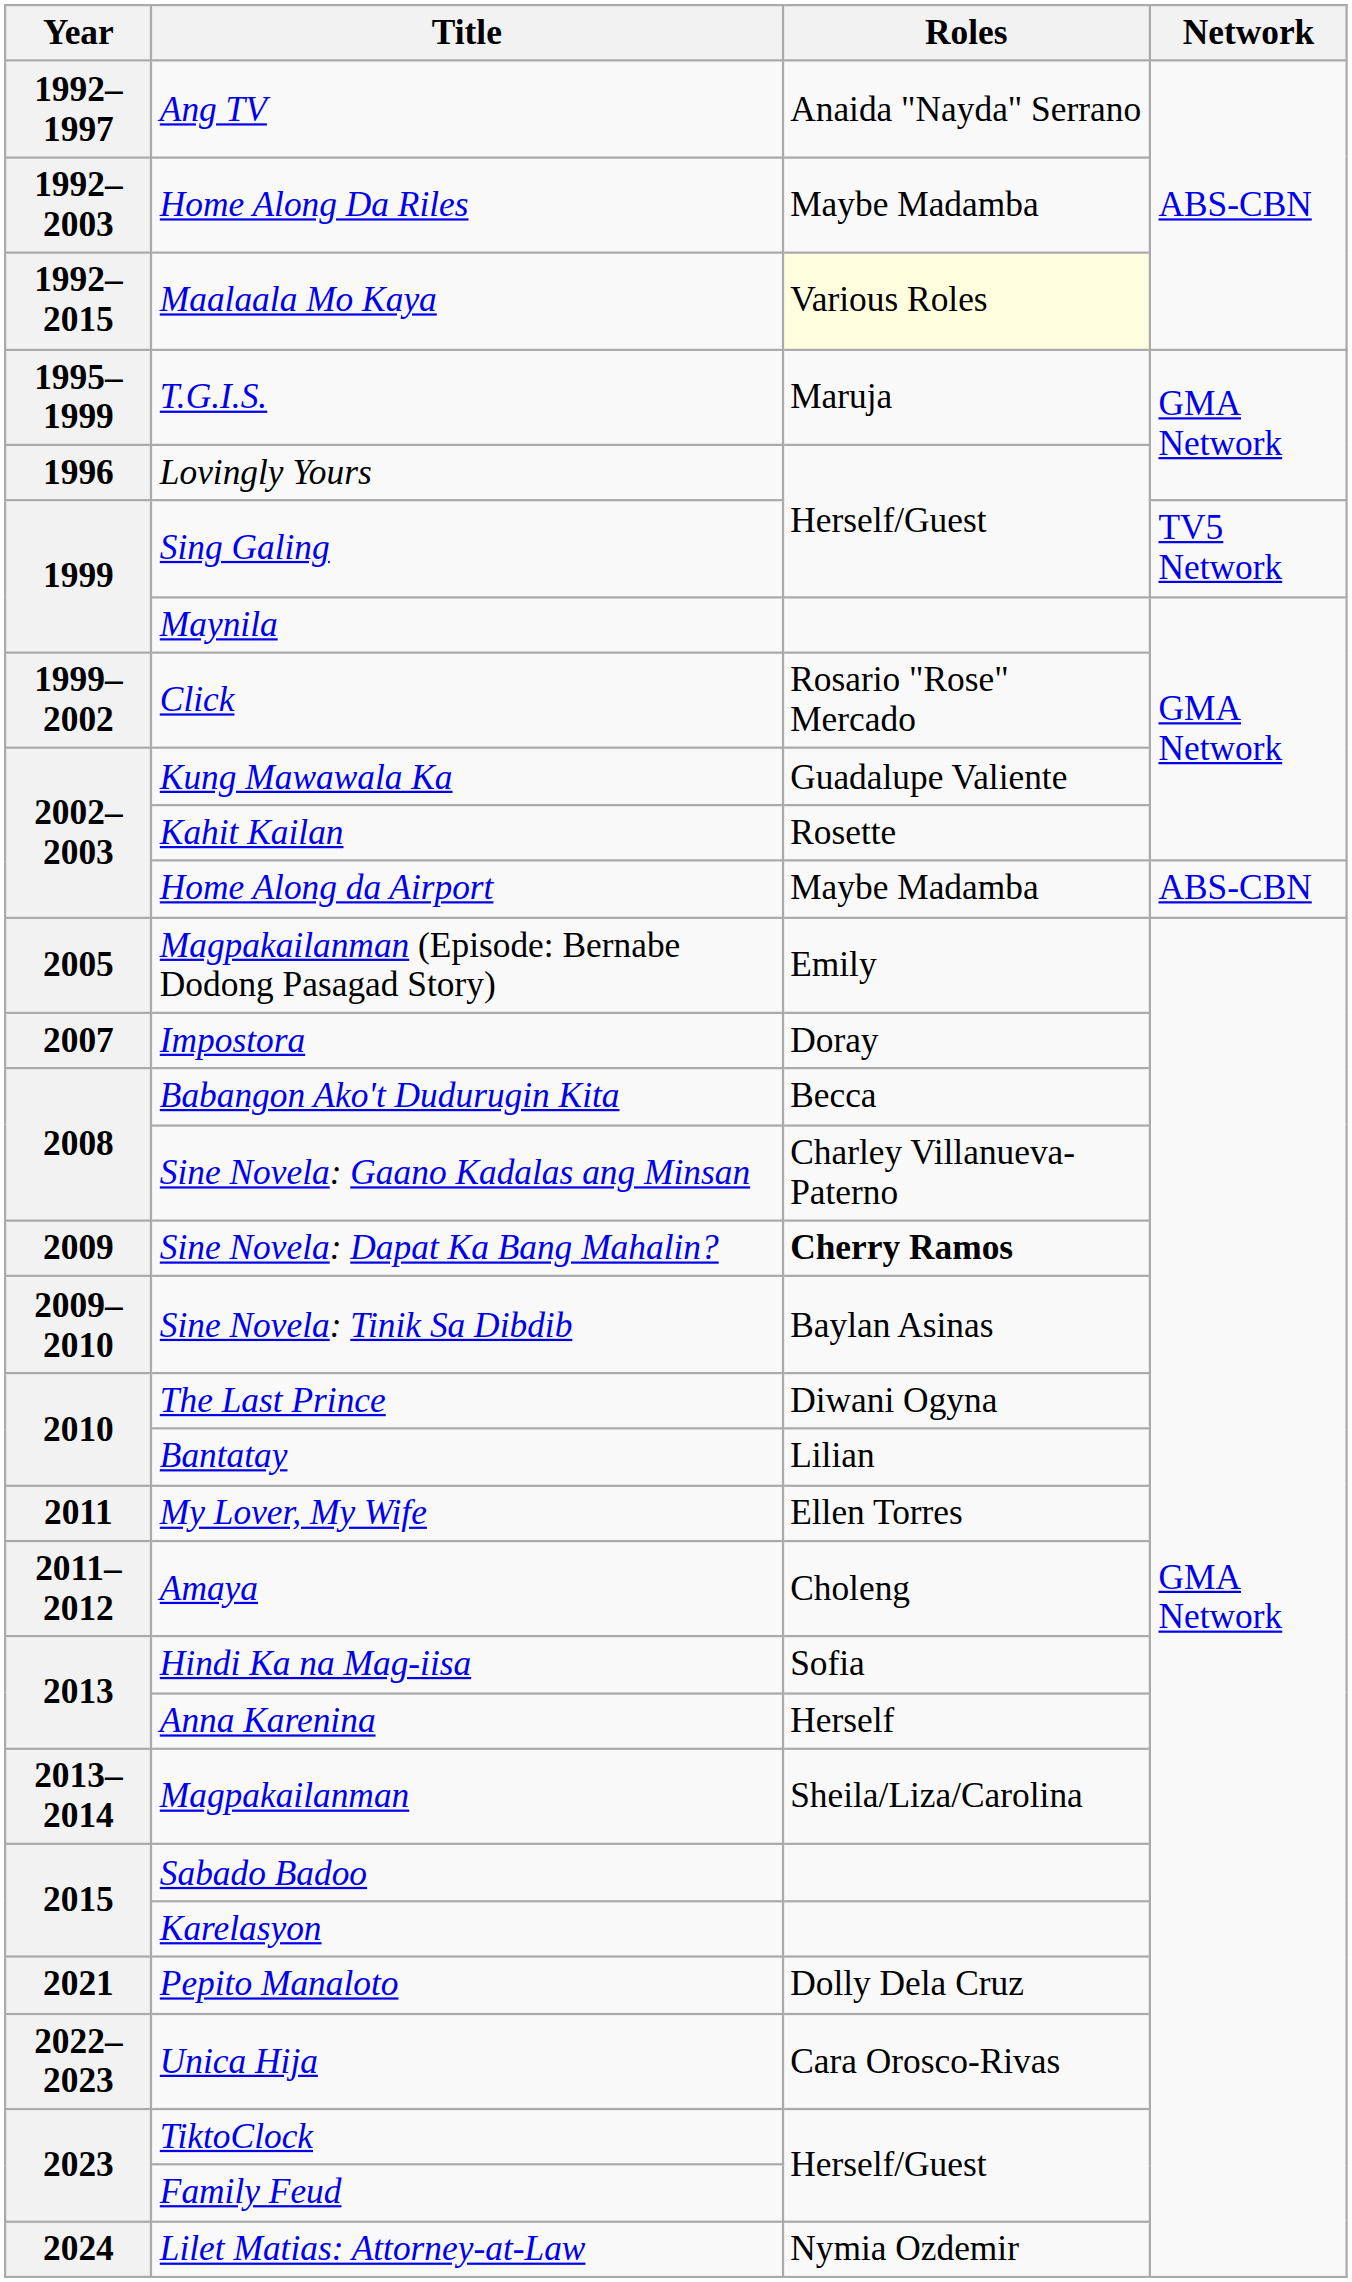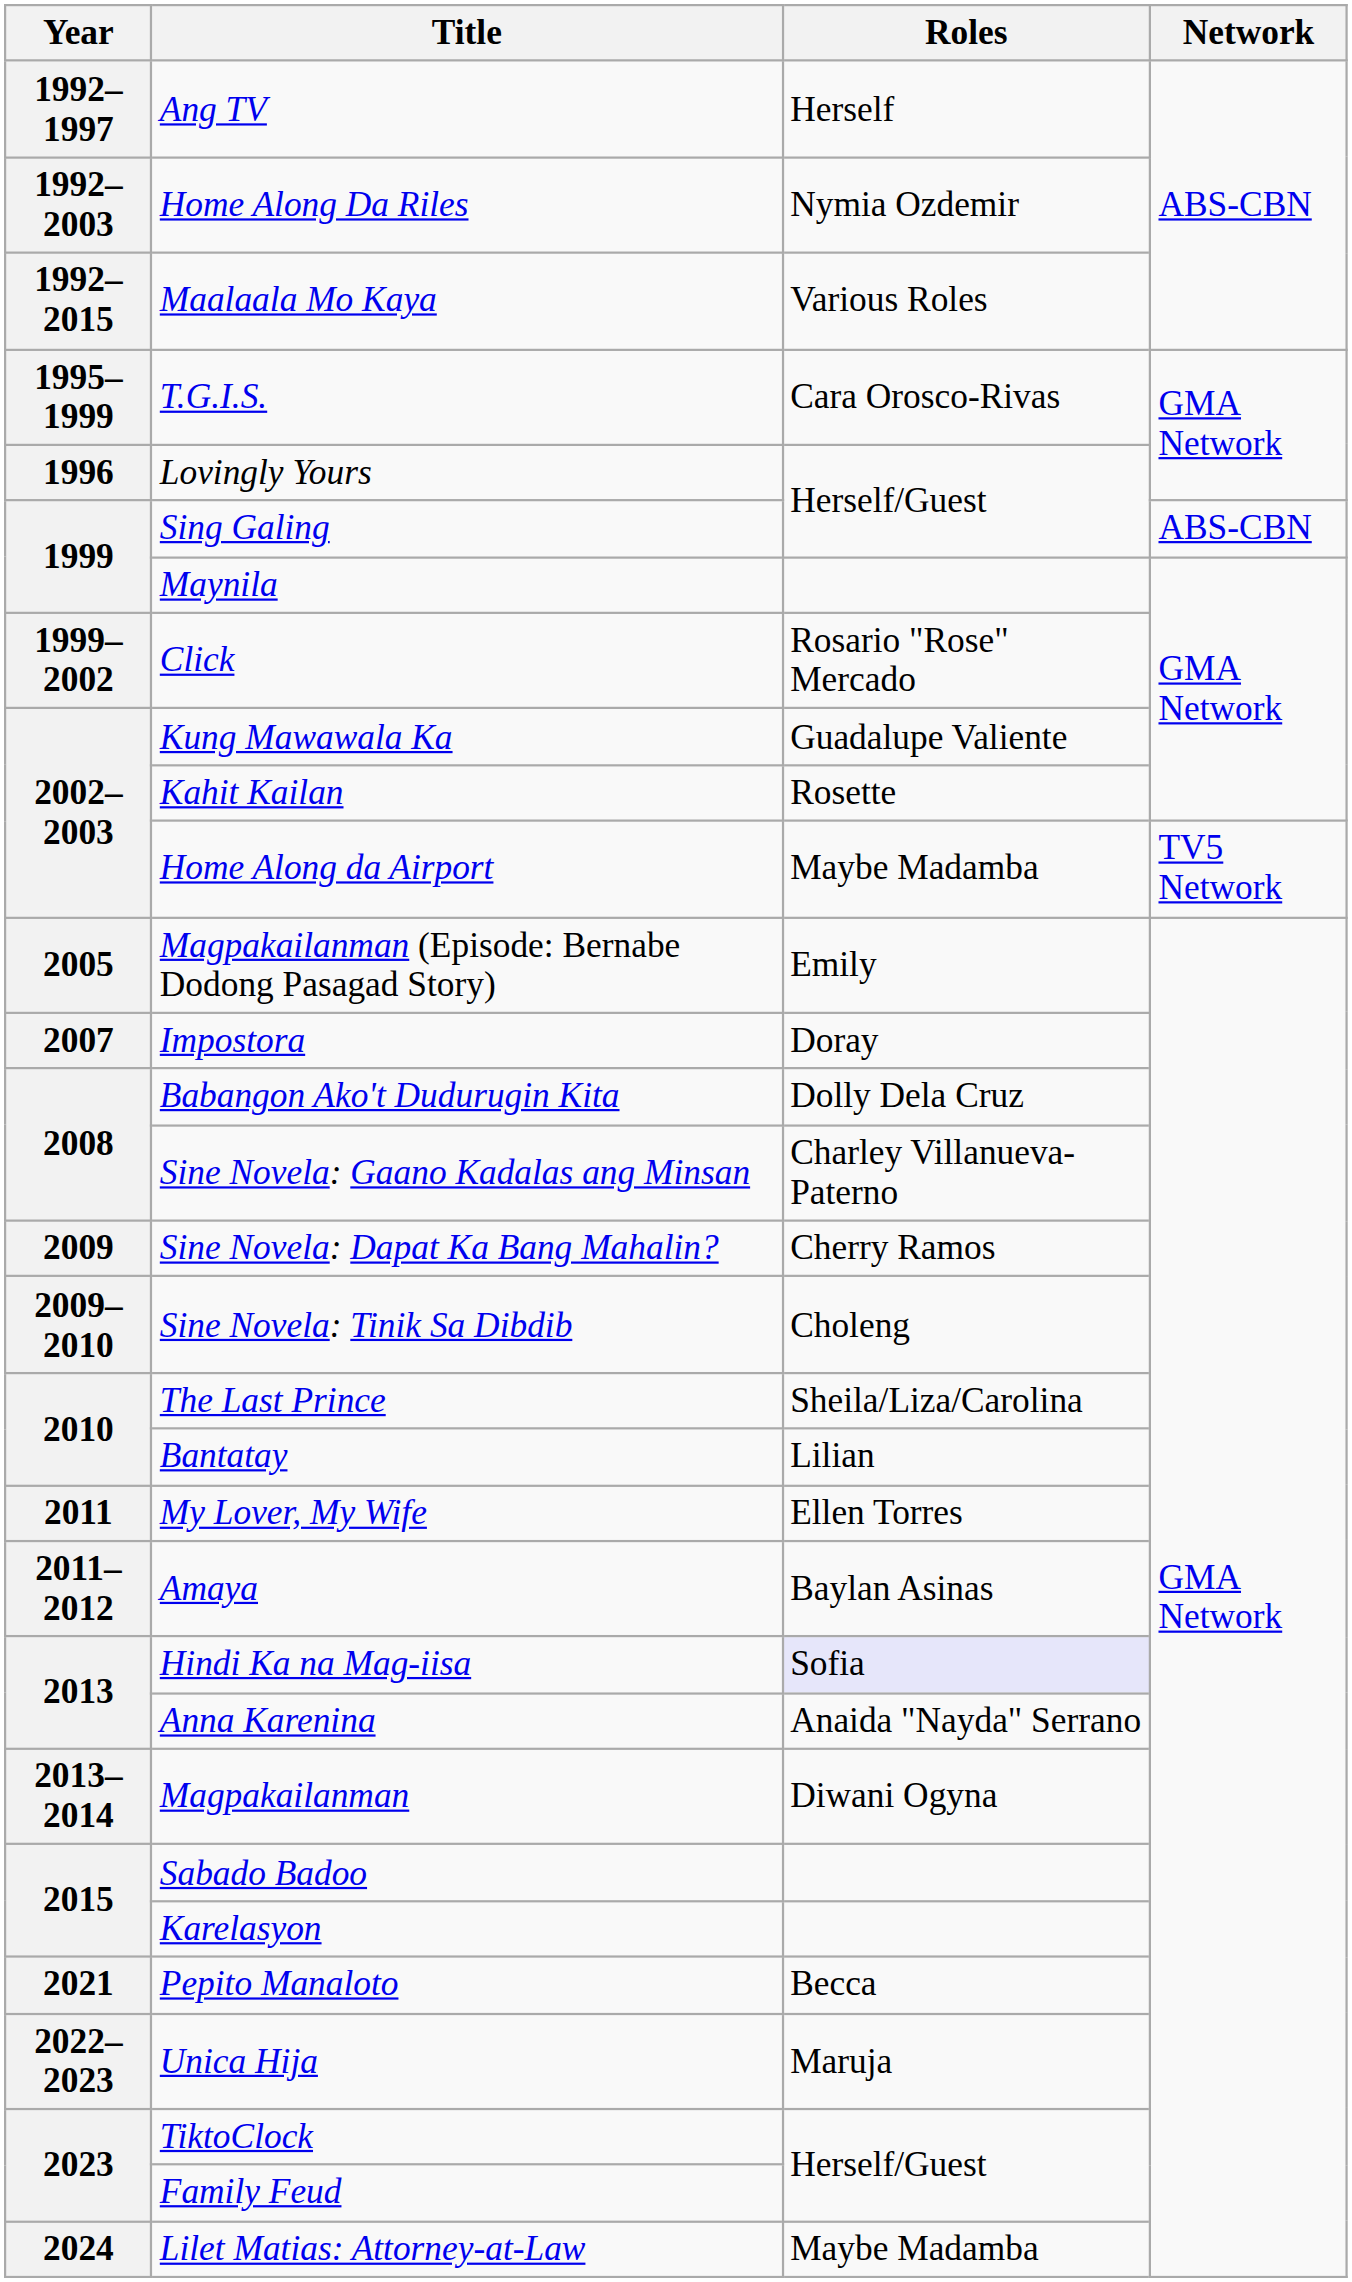Ang TV | Roles: Anaida "Nayda" Serrano -> Herself
Home Along Da Riles | Roles: Maybe Madamba -> Nymia Ozdemir
Maalaala Mo Kaya | Roles: lightyellow background -> no background
T.G.I.S. | Roles: Maruja -> Cara Orosco-Rivas
Sing Galing | Network: TV5 Network -> ABS-CBN
Home Along da Airport | Network: ABS-CBN -> TV5 Network
Babangon Ako't Dudurugin Kita | Roles: Becca -> Dolly Dela Cruz
Sine Novela: Dapat Ka Bang Mahalin? | Roles: bold -> normal
Sine Novela: Tinik Sa Dibdib | Roles: Baylan Asinas -> Choleng
The Last Prince | Roles: Diwani Ogyna -> Sheila/Liza/Carolina
Amaya | Roles: Choleng -> Baylan Asinas
Hindi Ka na Mag-iisa | Roles: no background -> lavender background
Anna Karenina | Roles: Herself -> Anaida "Nayda" Serrano
Magpakailanman | Roles: Sheila/Liza/Carolina -> Diwani Ogyna
Pepito Manaloto | Roles: Dolly Dela Cruz -> Becca
Unica Hija | Roles: Cara Orosco-Rivas -> Maruja
Lilet Matias: Attorney-at-Law | Roles: Nymia Ozdemir -> Maybe Madamba
